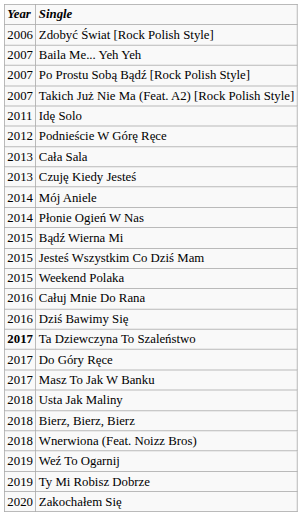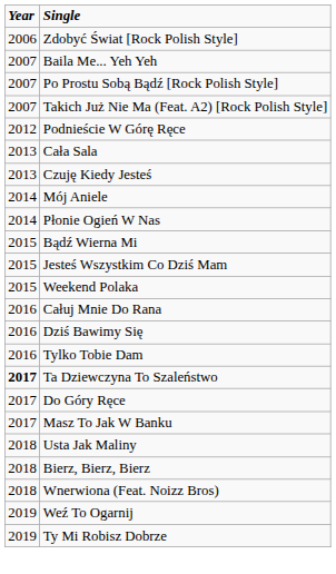- row: 2011 | Idę Solo
+ row: 2016 | Tylko Tobie Dam
- row: 2020 | Zakochałem Się
